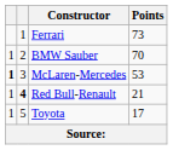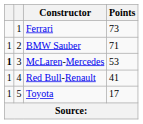BMW Sauber | Points: 70 -> 71
Red Bull-Renault | column 2: bold -> normal
Red Bull-Renault | Points: 21 -> 41
